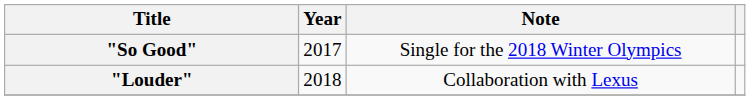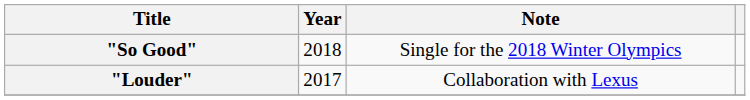"So Good" | Year: 2017 -> 2018
"Louder" | Year: 2018 -> 2017
